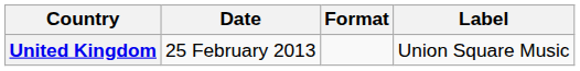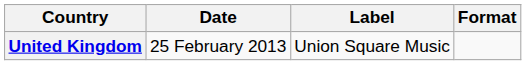columns swapped: Label <-> Format
